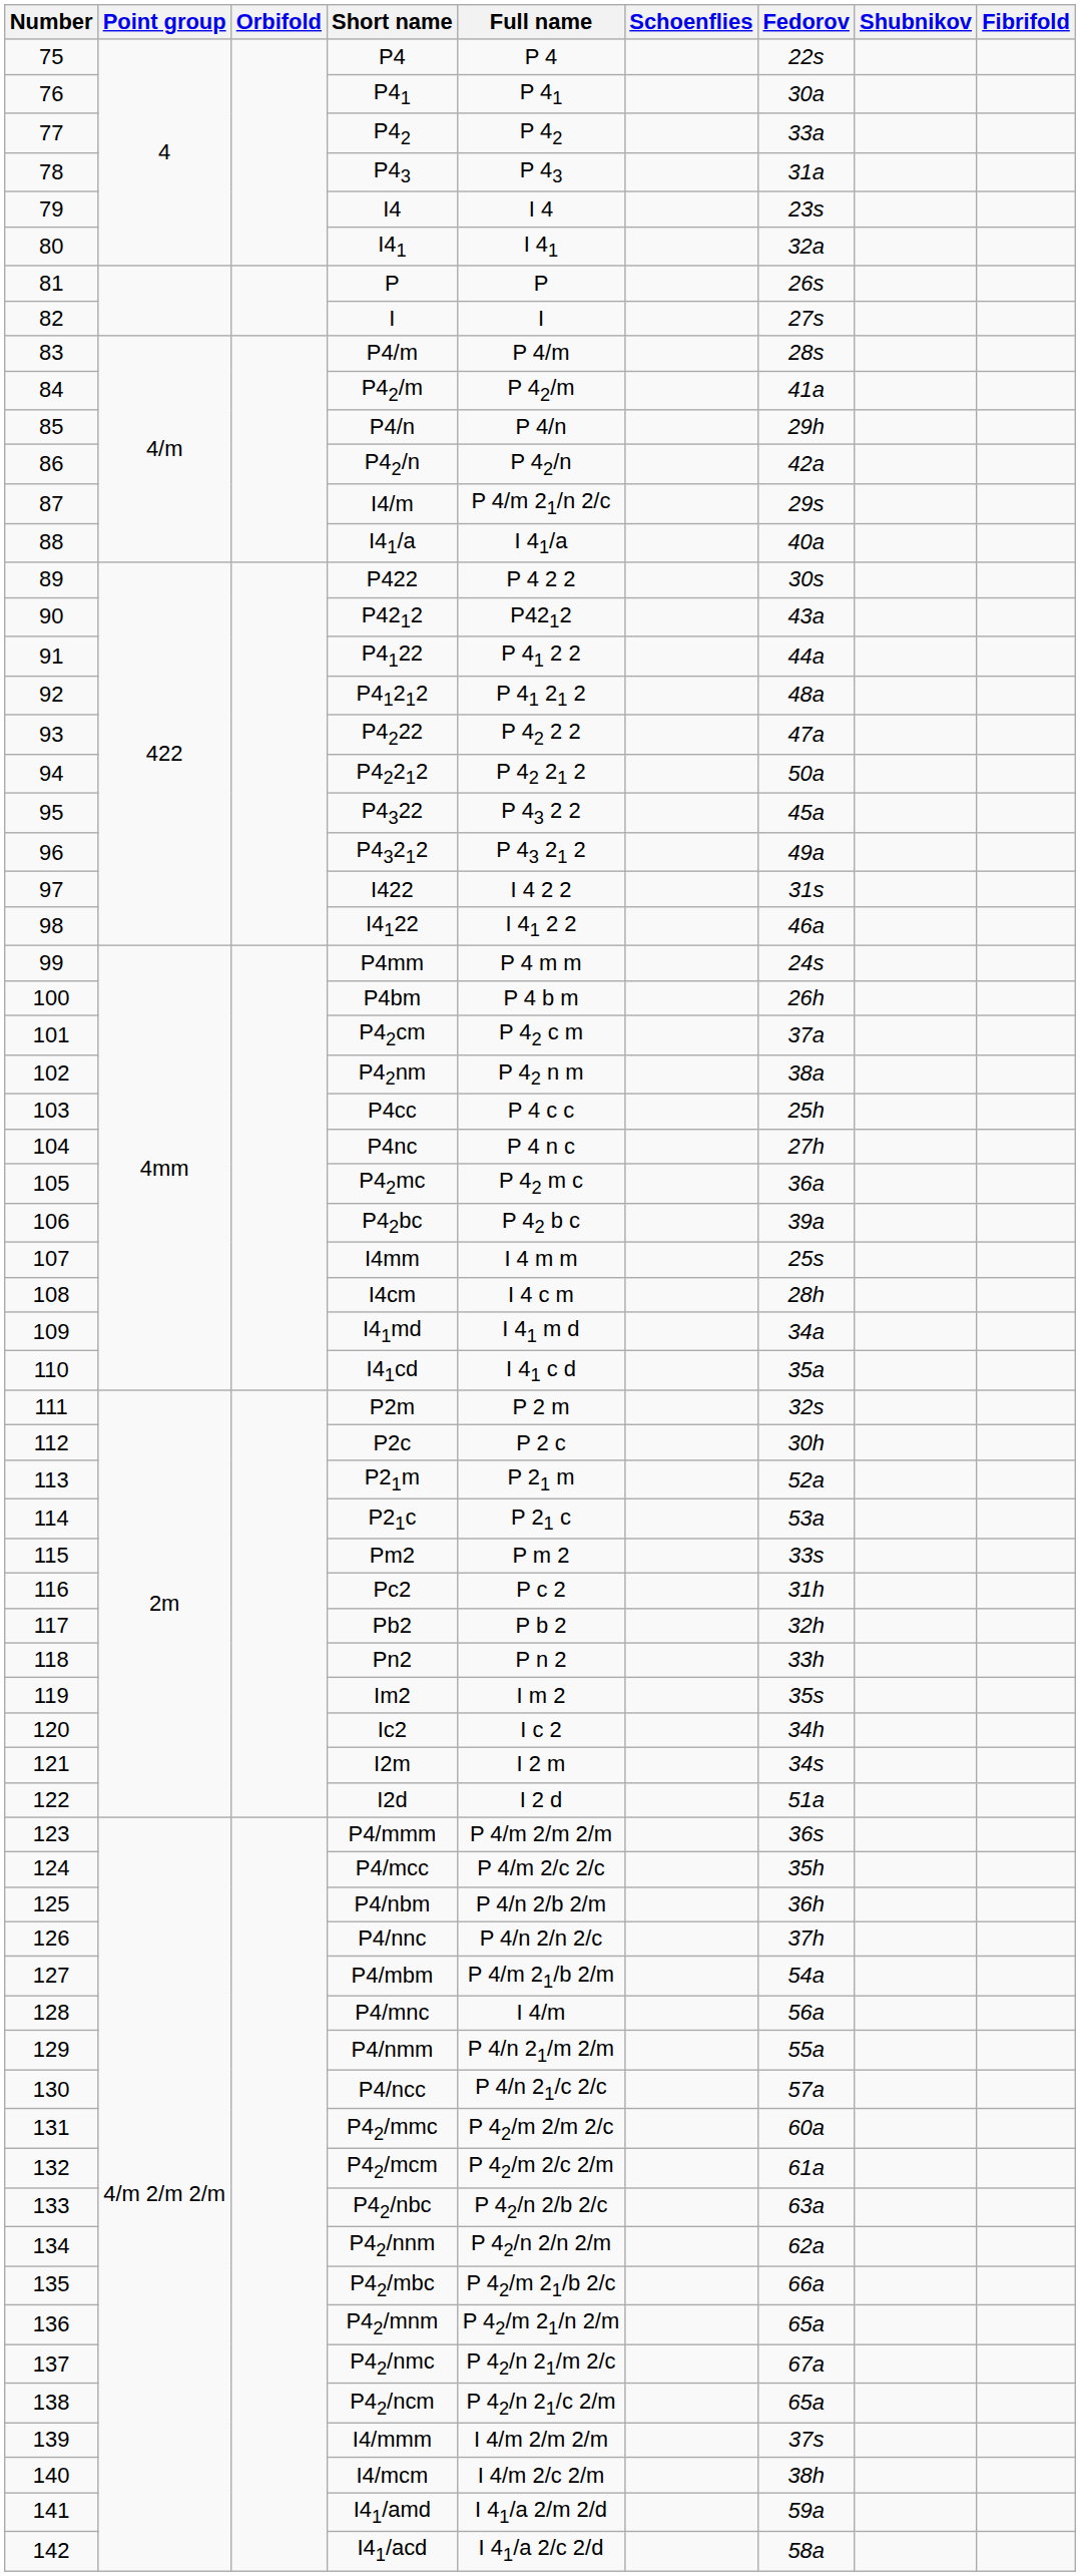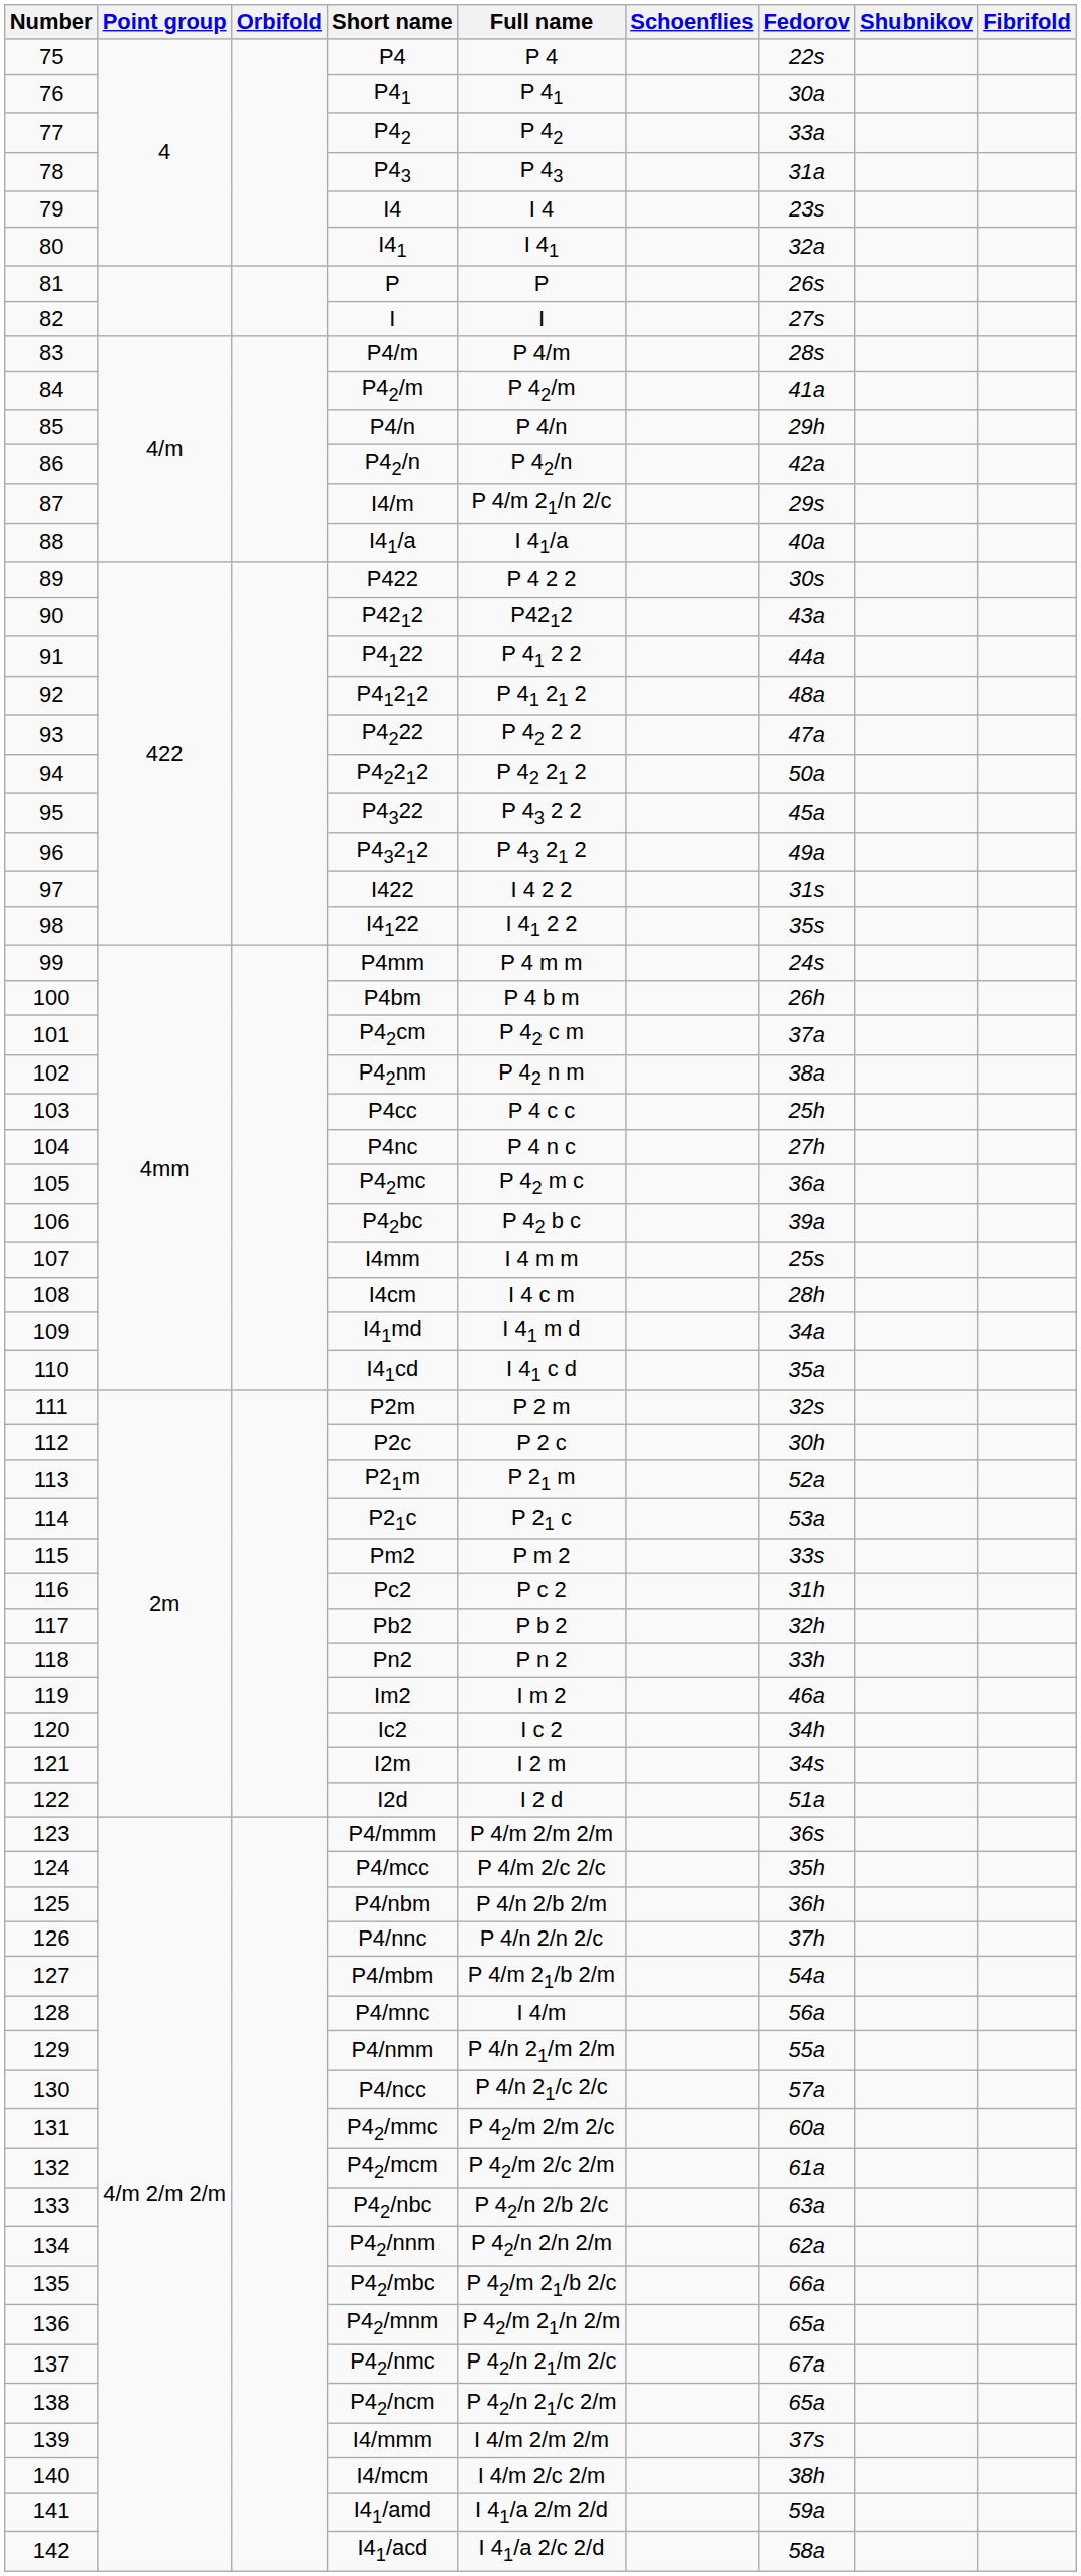I4122 | Fedorov: 46a -> 35s
Im2 | Fedorov: 35s -> 46a
